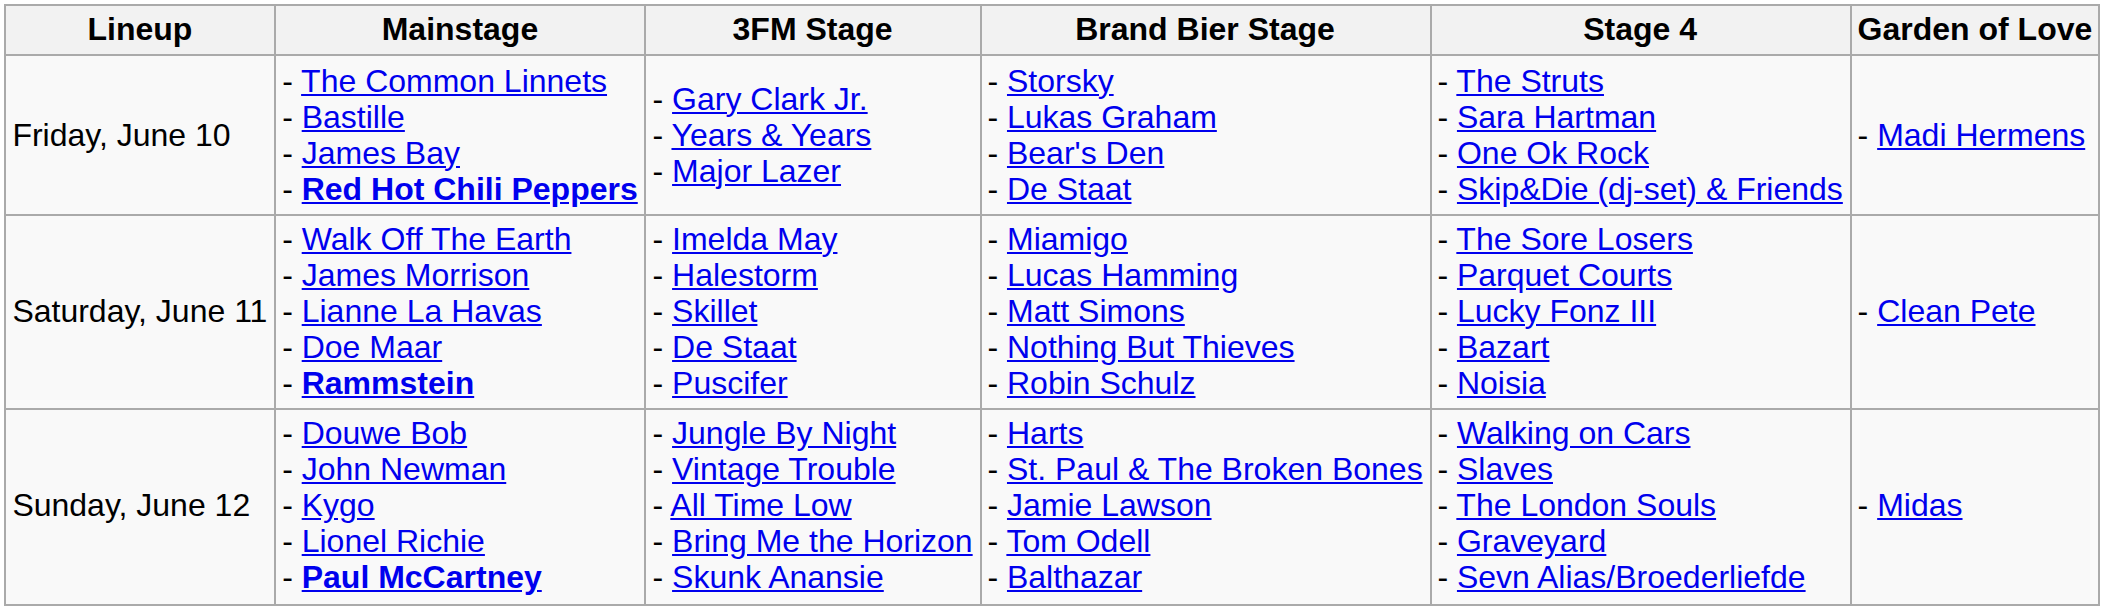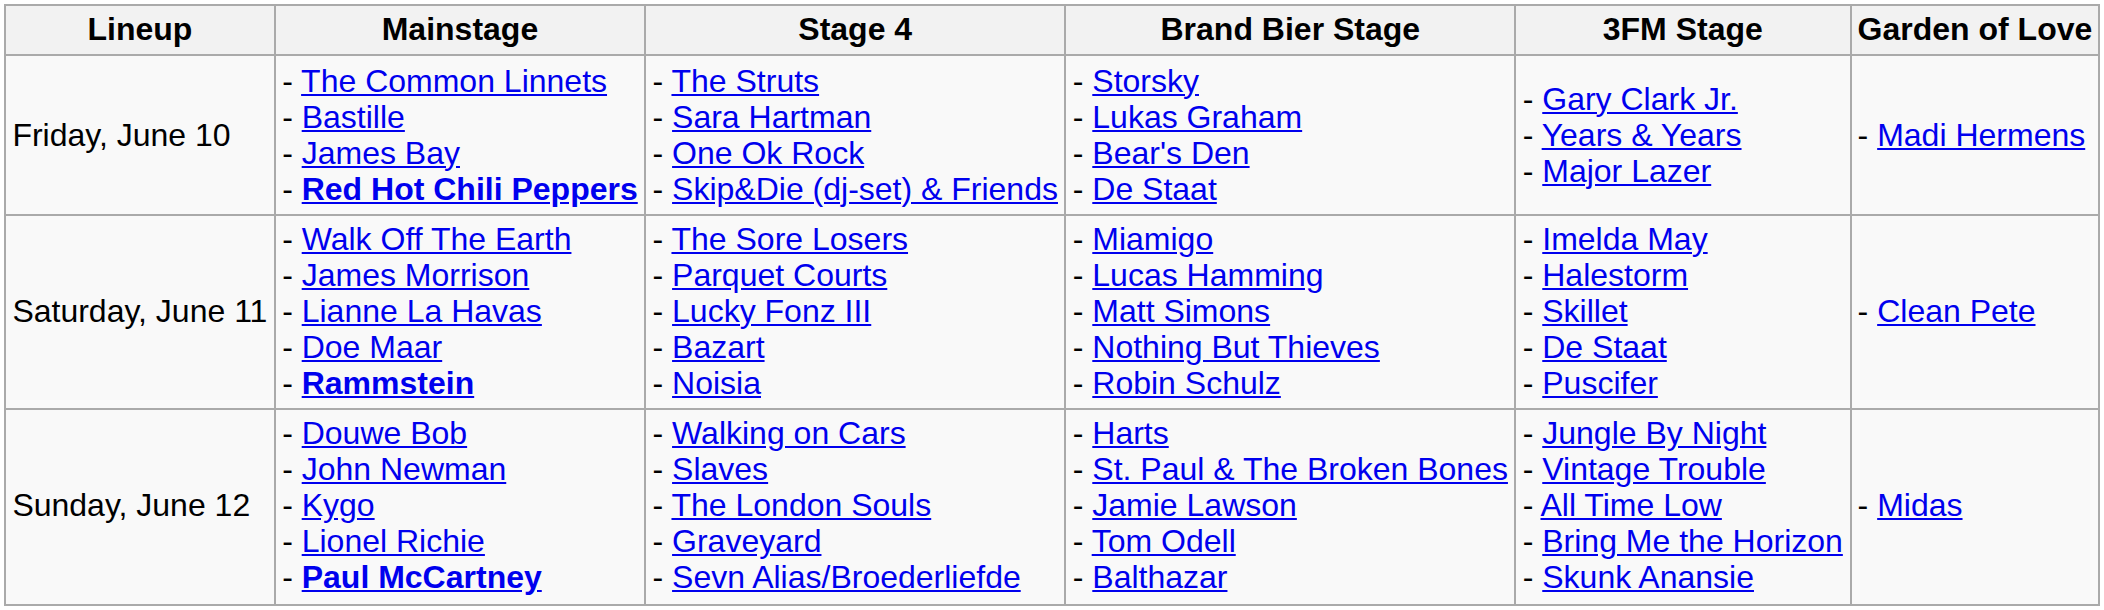columns swapped: 3FM Stage <-> Stage 4
